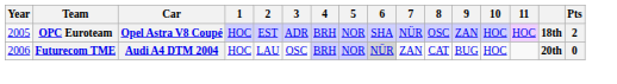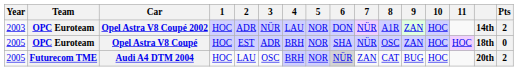+ row: 2003 | OPC Euroteam | Opel Astra V8 Coupé 2002 | HOC | ADR | NÜR | LAU | NOR | DON | NÜR | A1R | ZAN | HOC | 14th | 2
Opel Astra V8 Coupé | Pts: 2 -> 0
Audi A4 DTM 2004 | Year: 2006 -> 2005
Audi A4 DTM 2004 | Pts: 0 -> 2
